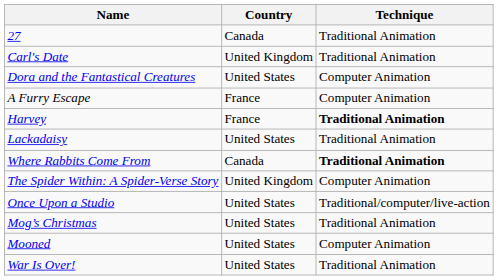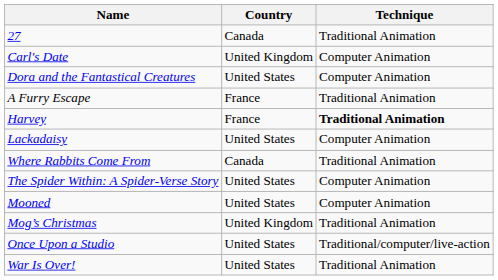Carl's Date | Technique: Traditional Animation -> Computer Animation
A Furry Escape | Technique: Computer Animation -> Traditional Animation
Lackadaisy | Technique: Traditional Animation -> Computer Animation
Where Rabbits Come From | Technique: bold -> normal
The Spider Within: A Spider-Verse Story | Country: United Kingdom -> United States
rows swapped: Once Upon a Studio <-> Mooned
Mog’s Christmas | Country: United States -> United Kingdom
